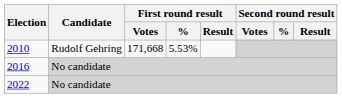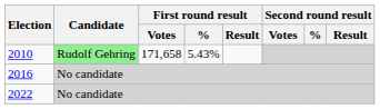2010 | Candidate: no background -> lightgreen background
2010 | First round result / Votes: 171,668 -> 171,658
2010 | First round result / %: 5.53% -> 5.43%
